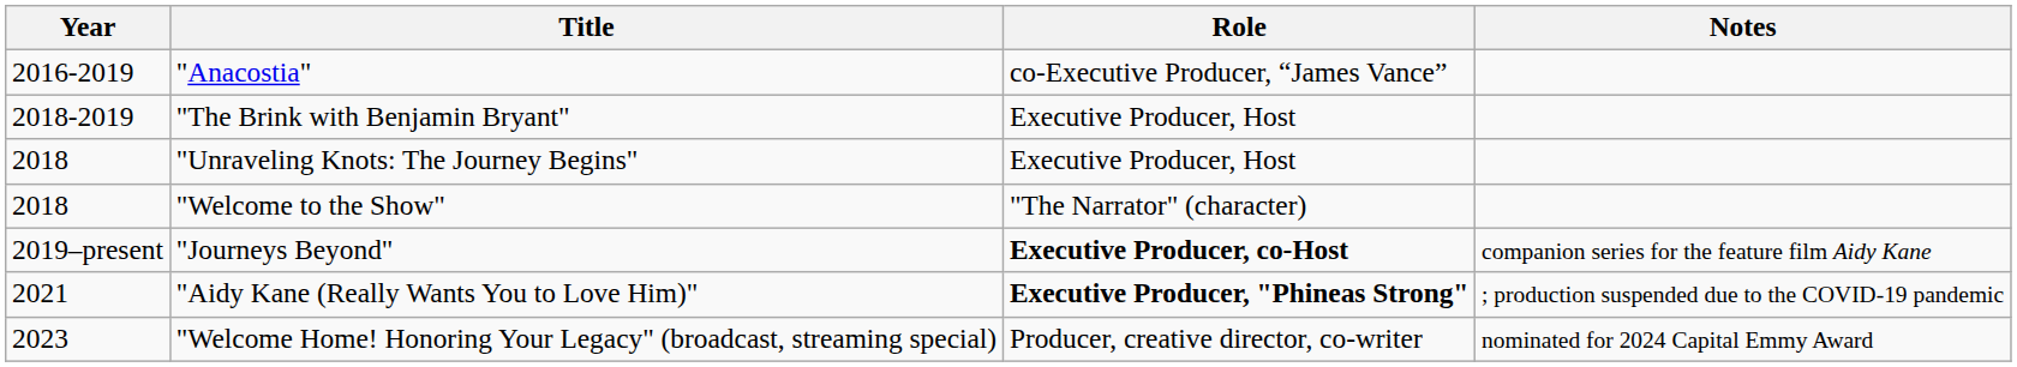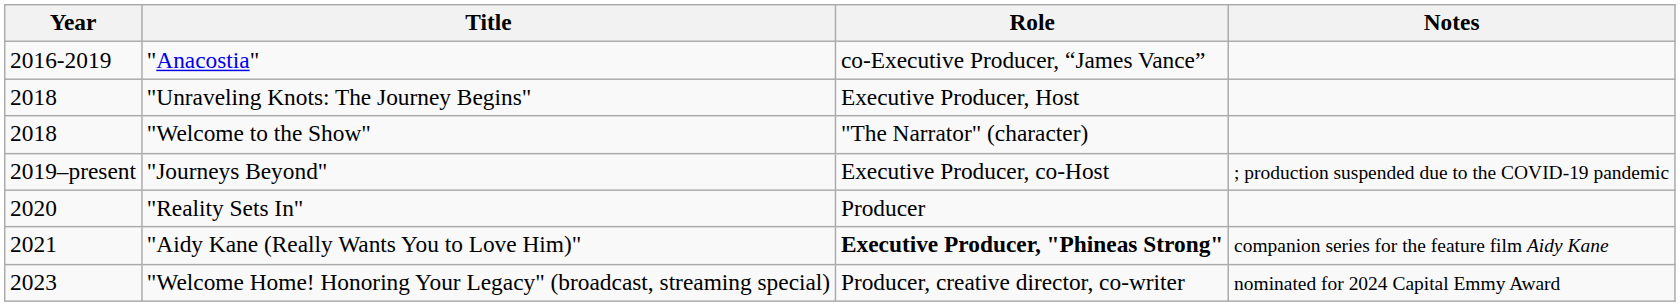- row: 2018-2019 | "The Brink with Benjamin Bryant" | Executive Producer, Host
"Journeys Beyond" | Role: bold -> normal
"Journeys Beyond" | Notes: companion series for the feature film Aidy Kane -> ; production suspended due to the COVID-19 pandemic
+ row: 2020 | "Reality Sets In" | Producer
"Aidy Kane (Really Wants You to Love Him)" | Notes: ; production suspended due to the COVID-19 pandemic -> companion series for the feature film Aidy Kane
